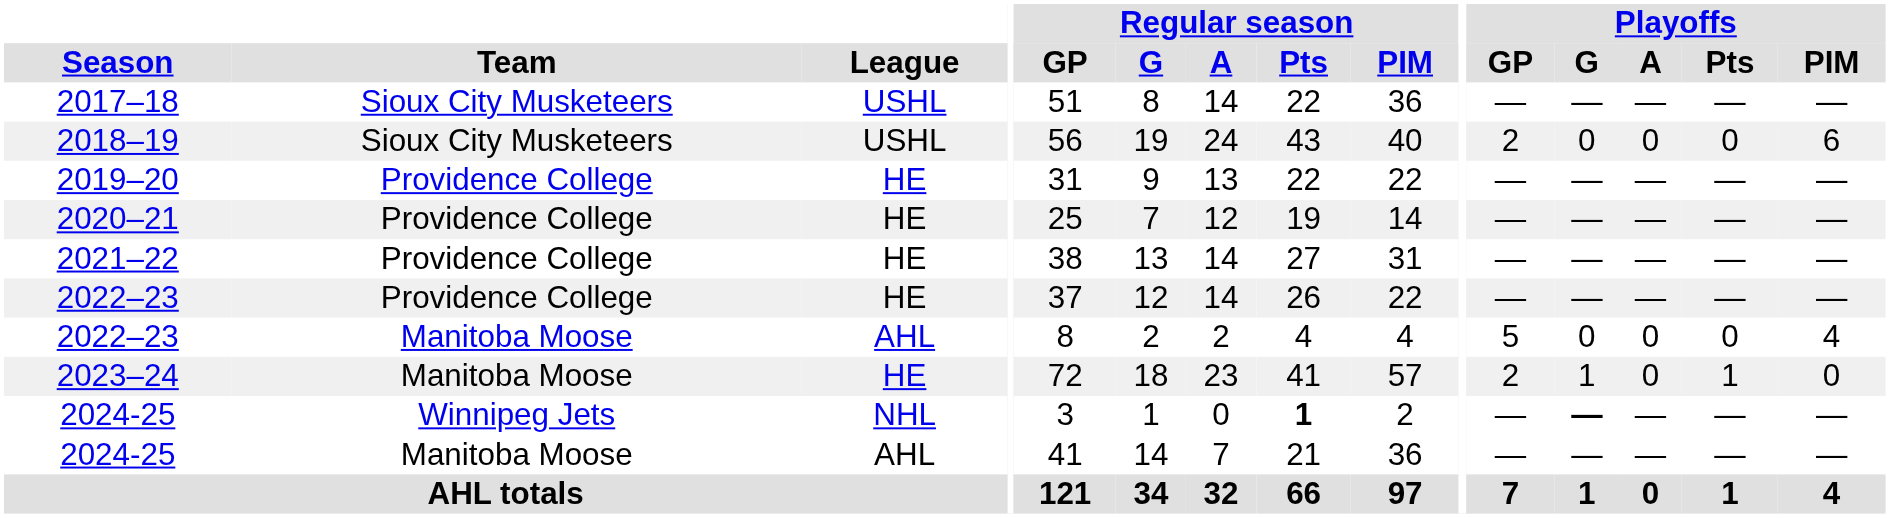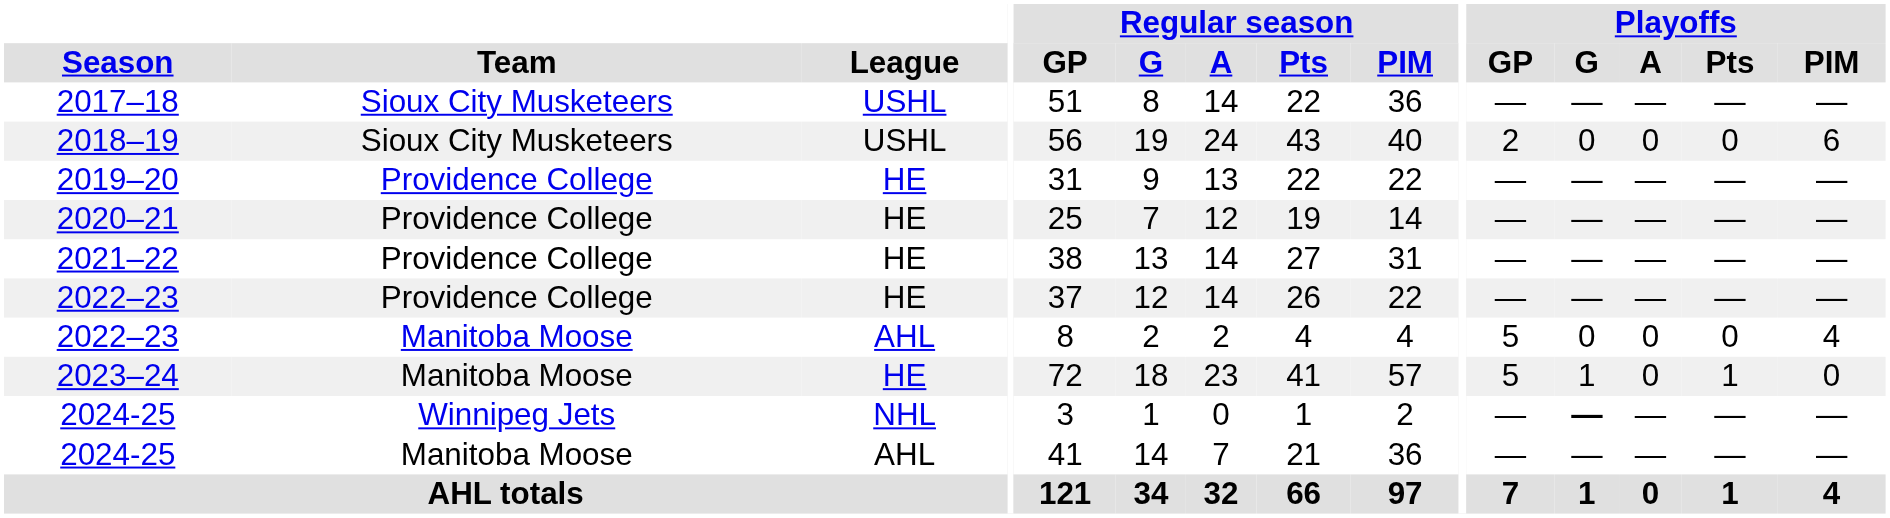2023–24 | Playoffs / GP: 2 -> 5
2024-25 / Winnipeg Jets | Regular season / Pts: bold -> normal
